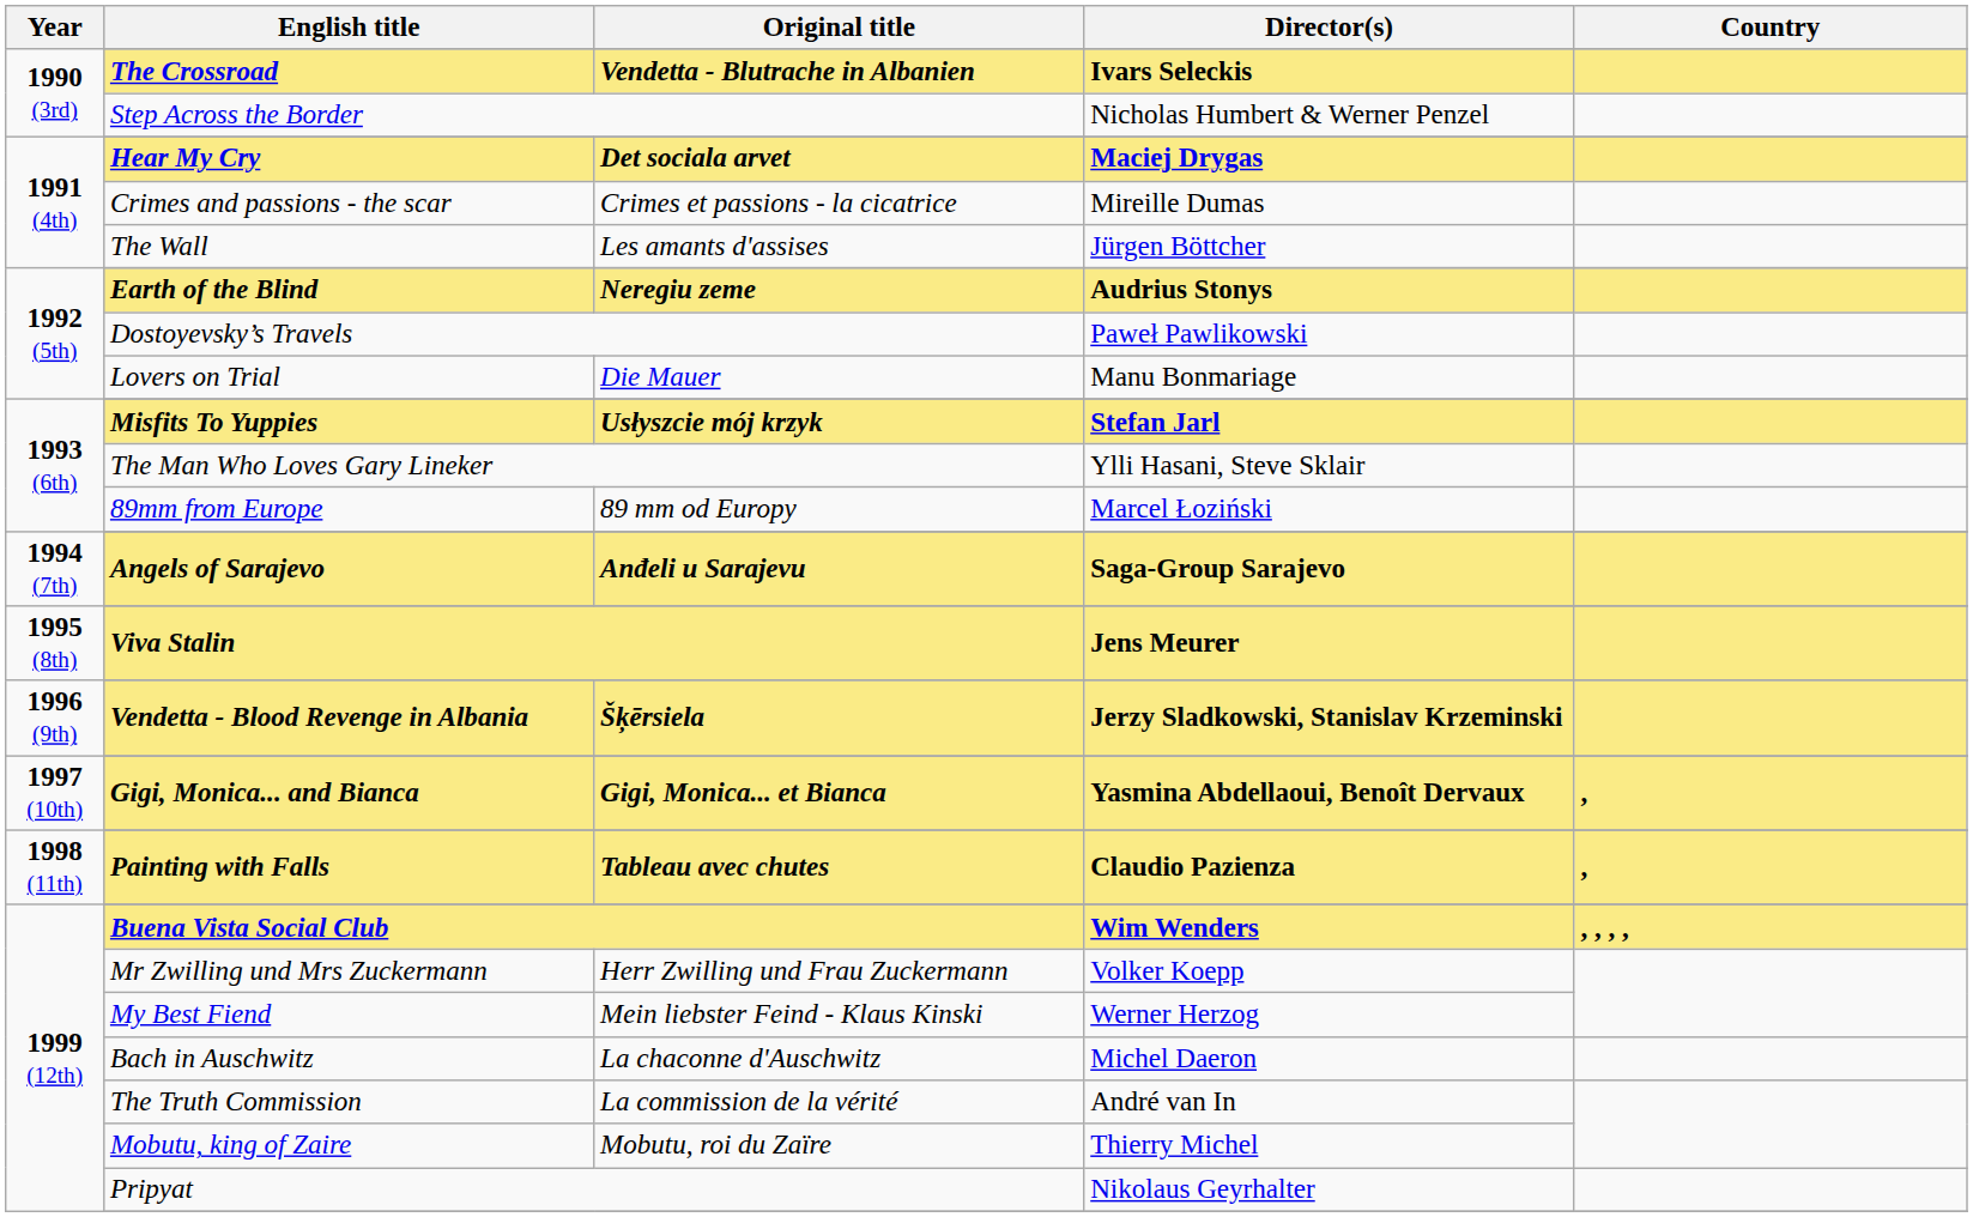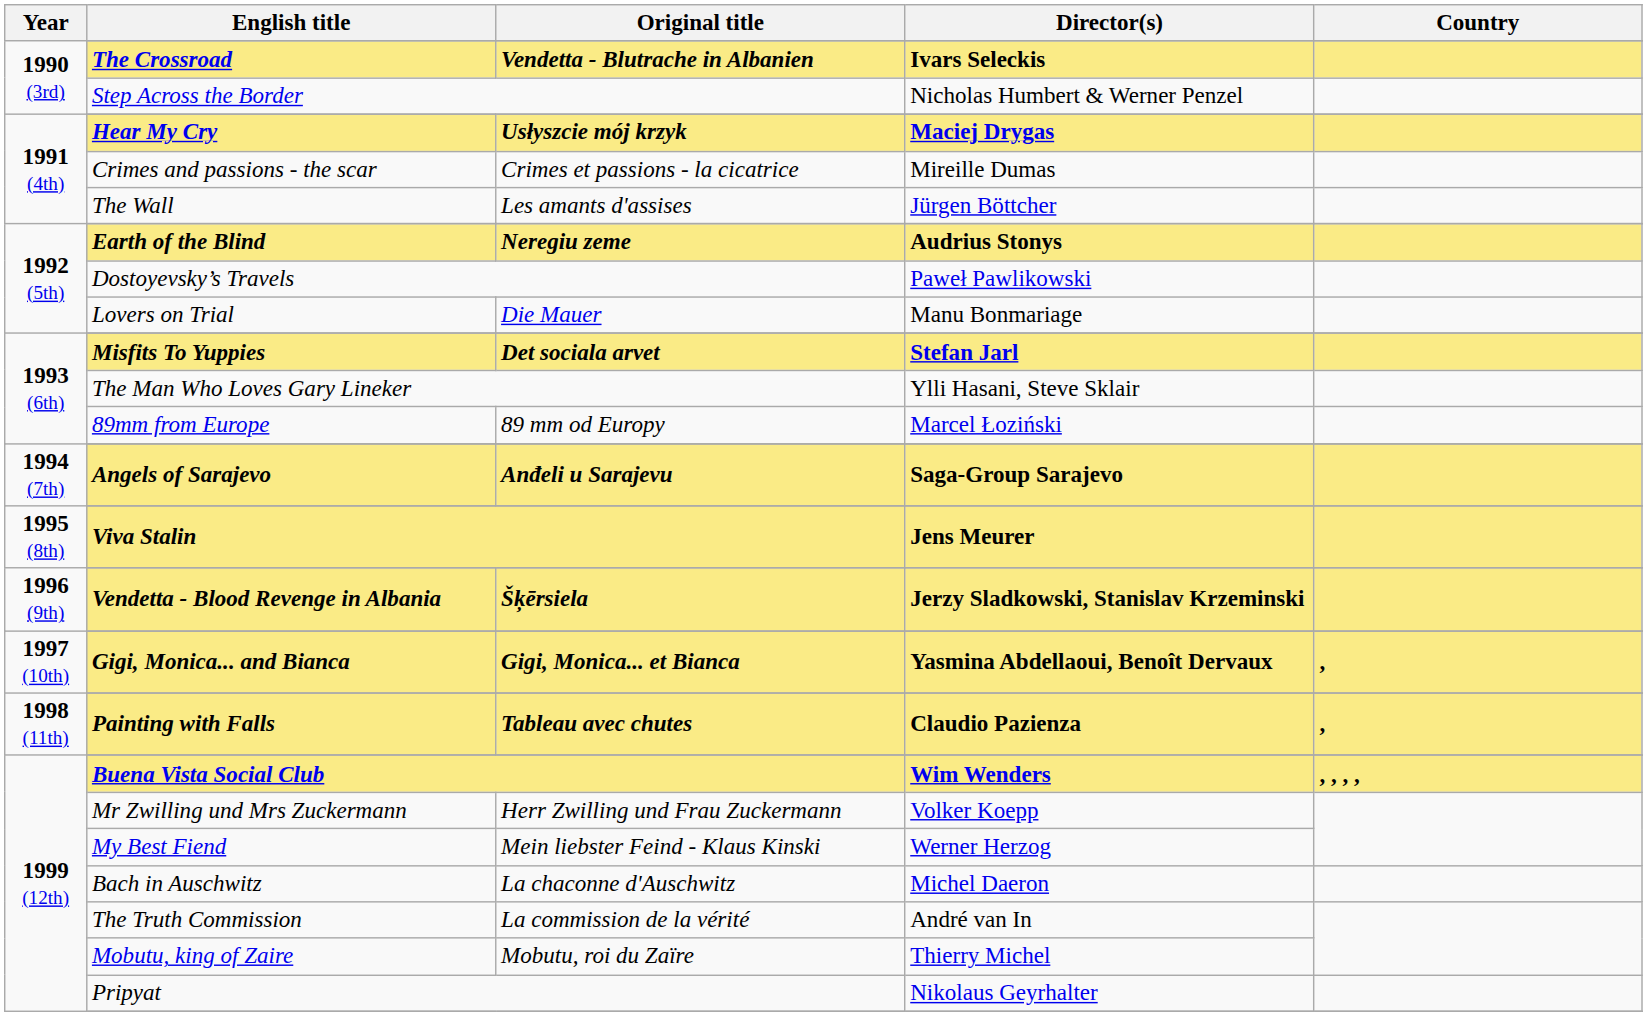Hear My Cry | Original title: Det sociala arvet -> Usłyszcie mój krzyk
Misfits To Yuppies | Original title: Usłyszcie mój krzyk -> Det sociala arvet
